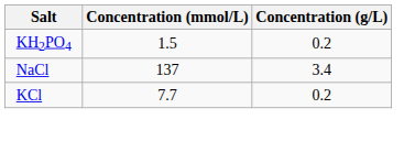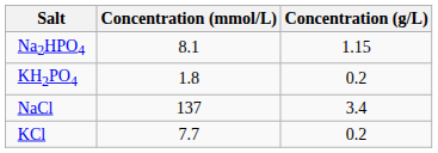+ row: Na2HPO4 | 8.1 | 1.15
KH2PO4 | Concentration (mmol/L): 1.5 -> 1.8
